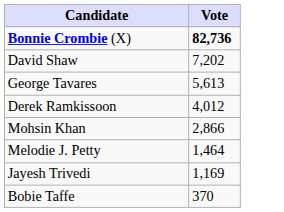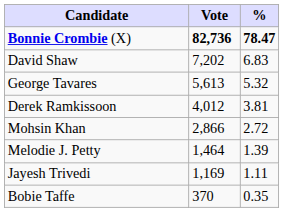+ column: % | 78.47 | 6.83 | 5.32 | 3.81 | 2.72 | 1.39 | 1.11 | 0.35
